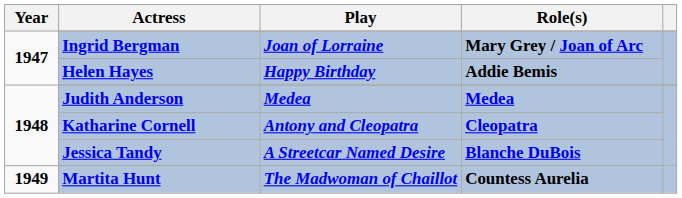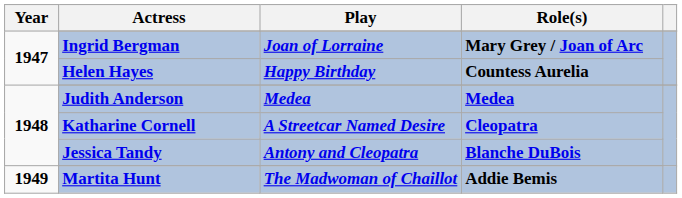Helen Hayes | Role(s): Addie Bemis -> Countess Aurelia
Katharine Cornell | Play: Antony and Cleopatra -> A Streetcar Named Desire
Jessica Tandy | Play: A Streetcar Named Desire -> Antony and Cleopatra
Martita Hunt | Role(s): Countess Aurelia -> Addie Bemis
